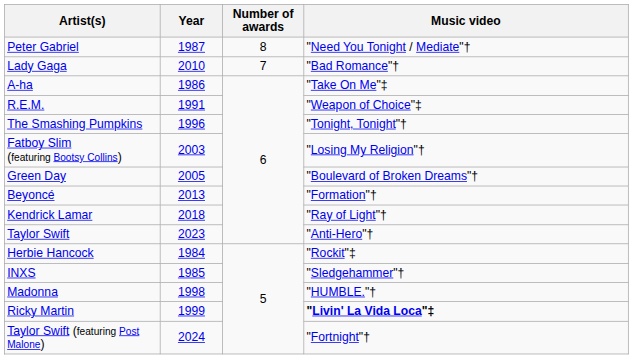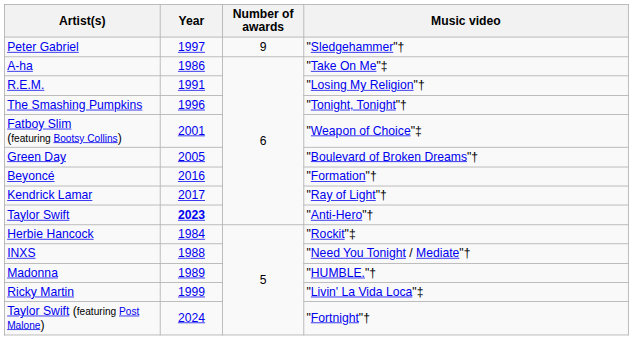Peter Gabriel | Year: 1987 -> 1997
Peter Gabriel | Number of awards: 8 -> 9
Peter Gabriel | Music video: "Need You Tonight / Mediate"† -> "Sledgehammer"†
- row: Lady Gaga | 2010 | 7 | "Bad Romance"†
R.E.M. | Music video: "Weapon of Choice"‡ -> "Losing My Religion"†
Fatboy Slim (featuring Bootsy Collins) | Year: 2003 -> 2001
Fatboy Slim (featuring Bootsy Collins) | Music video: "Losing My Religion"† -> "Weapon of Choice"‡
Beyoncé | Year: 2013 -> 2016
Kendrick Lamar | Year: 2018 -> 2017
Taylor Swift | Year: normal -> bold
INXS | Year: 1985 -> 1988
INXS | Music video: "Sledgehammer"† -> "Need You Tonight / Mediate"†
Madonna | Year: 1998 -> 1989
Ricky Martin | Music video: bold -> normal
